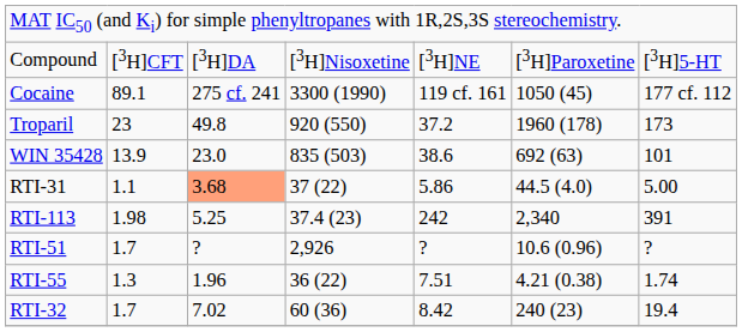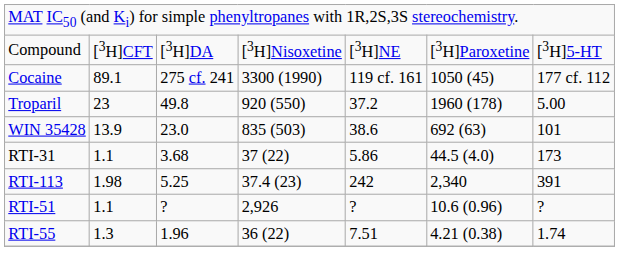Troparil | column 7: 173 -> 5.00
RTI-31 | column 3: lightsalmon background -> no background
RTI-31 | column 7: 5.00 -> 173
RTI-51 | column 2: 1.7 -> 1.1
- row: RTI-32 | 1.7 | 7.02 | 60 (36) | 8.42 | 240 (23) | 19.4
